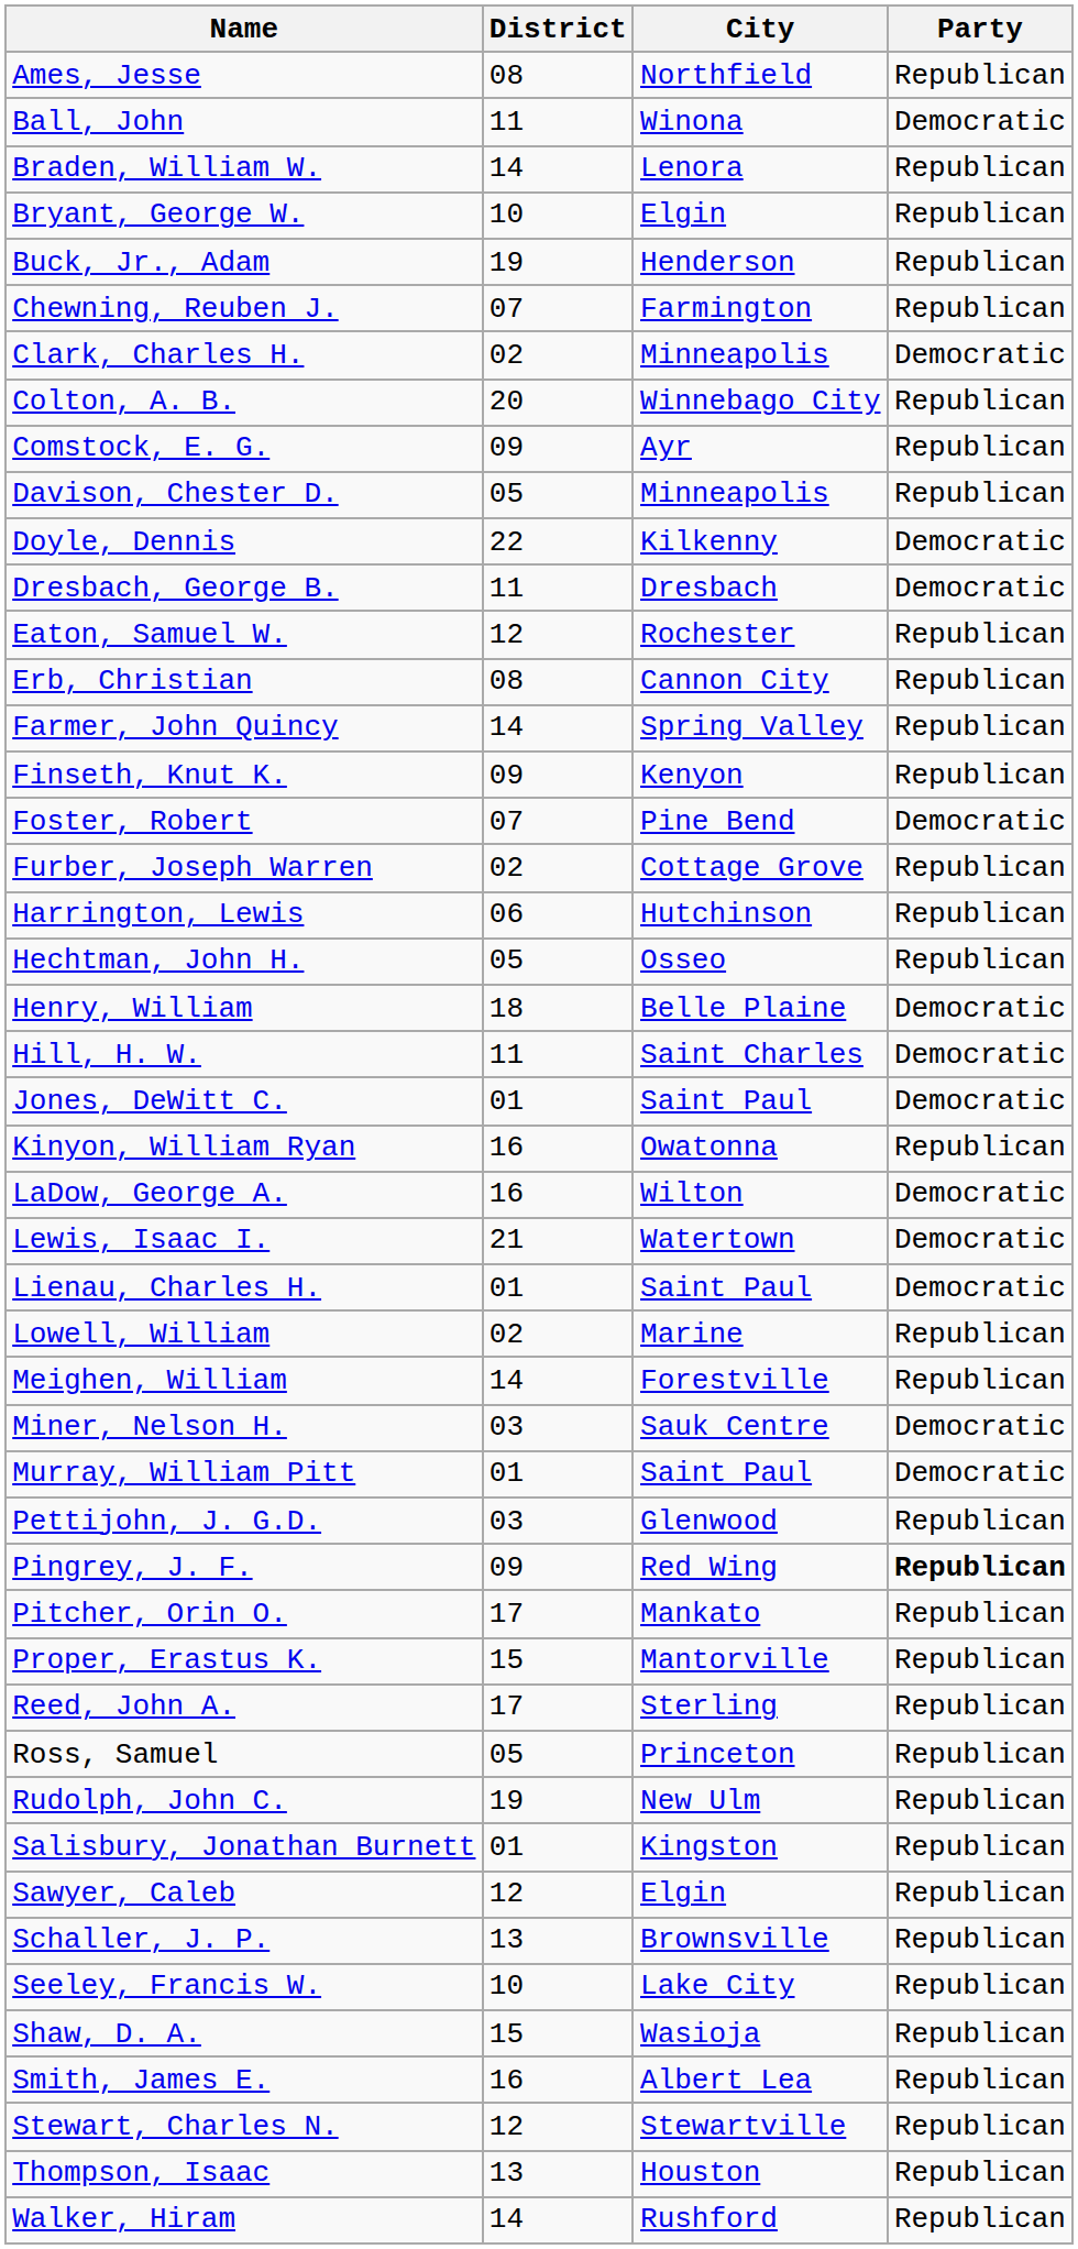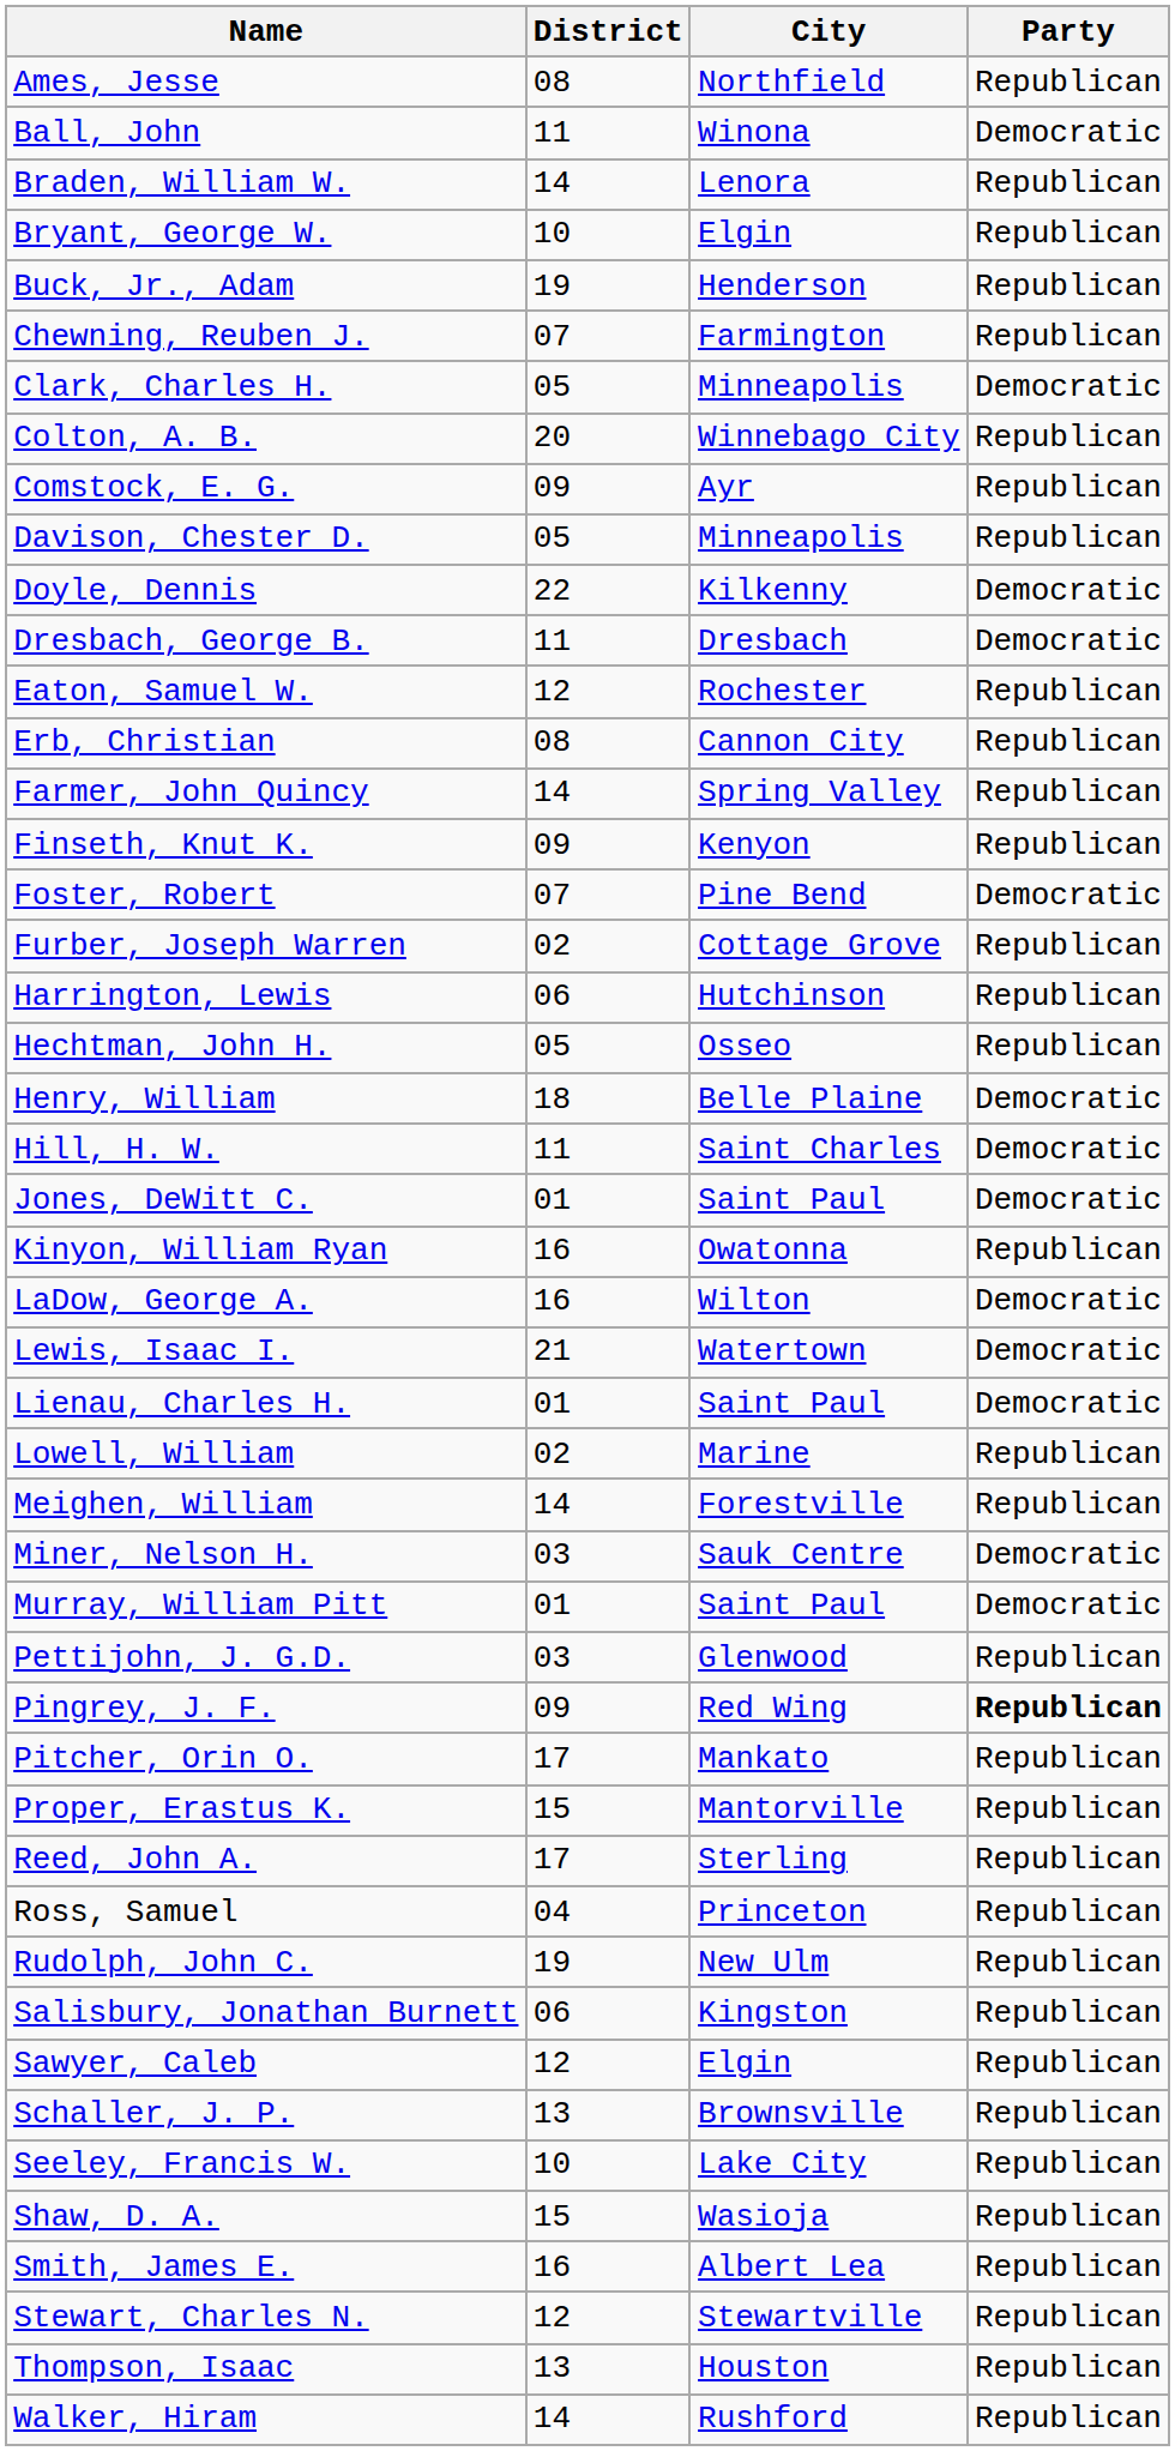Clark, Charles H. | District: 02 -> 05
Ross, Samuel | District: 05 -> 04
Salisbury, Jonathan Burnett | District: 01 -> 06
